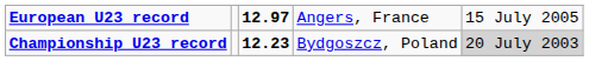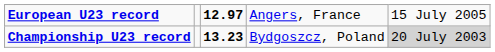Championship U23 record | column 3: 12.23 -> 13.23
